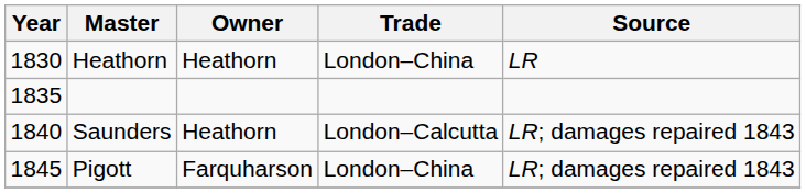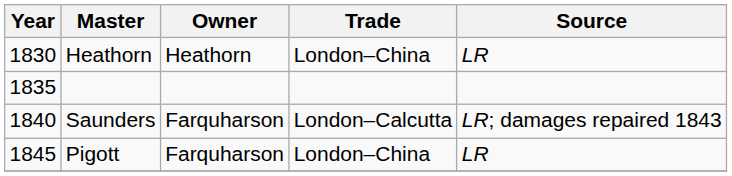Saunders | Owner: Heathorn -> Farquharson
Pigott | Source: LR; damages repaired 1843 -> LR
